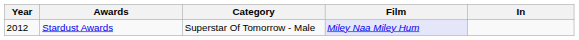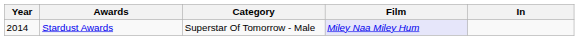Stardust Awards | Year: 2012 -> 2014
